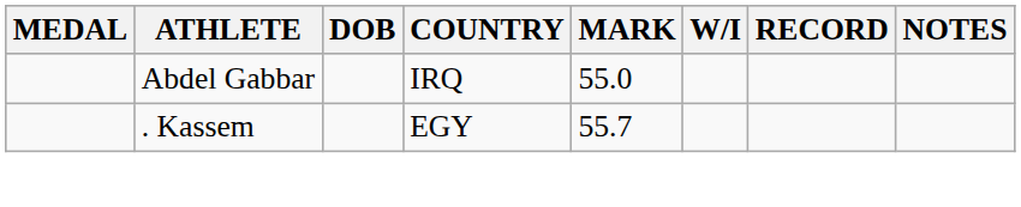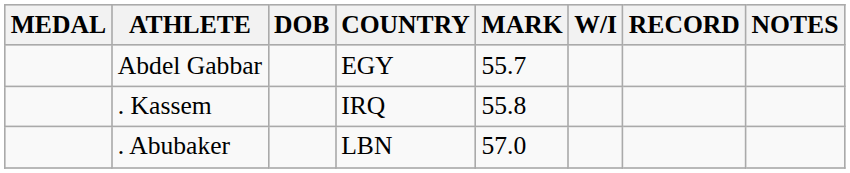Abdel Gabbar | COUNTRY: IRQ -> EGY
Abdel Gabbar | MARK: 55.0 -> 55.7
. Kassem | COUNTRY: EGY -> IRQ
. Kassem | MARK: 55.7 -> 55.8
+ row: . Abubaker | LBN | 57.0
